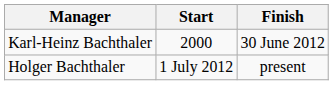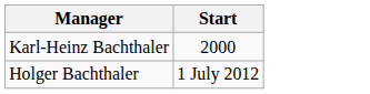- column: Finish | 30 June 2012 | present
